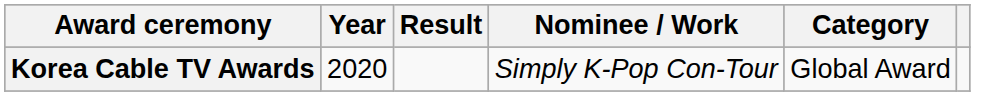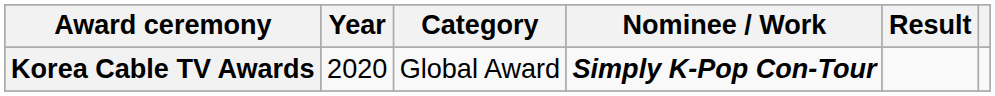columns swapped: Category <-> Result
Korea Cable TV Awards | Nominee / Work: normal -> bold
